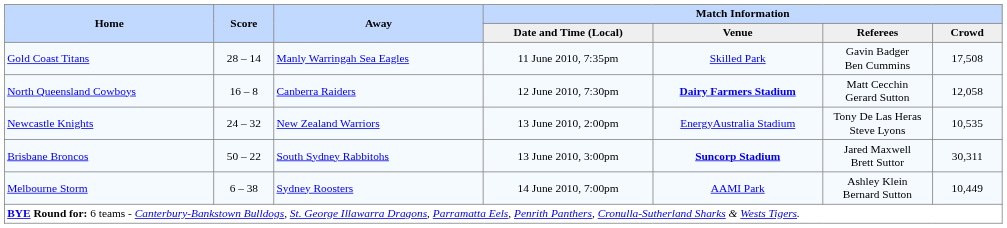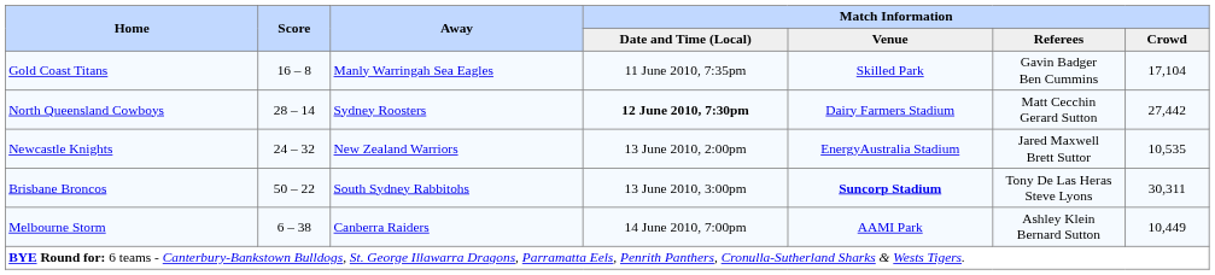Gold Coast Titans | Score: 28 – 14 -> 16 – 8
Gold Coast Titans | Match Information / Crowd: 17,508 -> 17,104
North Queensland Cowboys | Score: 16 – 8 -> 28 – 14
North Queensland Cowboys | Away: Canberra Raiders -> Sydney Roosters
North Queensland Cowboys | Match Information / Date and Time (Local): normal -> bold
North Queensland Cowboys | Match Information / Venue: bold -> normal
North Queensland Cowboys | Match Information / Crowd: 12,058 -> 27,442
Newcastle Knights | Match Information / Referees: Tony De Las Heras Steve Lyons -> Jared Maxwell Brett Suttor
Brisbane Broncos | Match Information / Referees: Jared Maxwell Brett Suttor -> Tony De Las Heras Steve Lyons
Melbourne Storm | Away: Sydney Roosters -> Canberra Raiders
